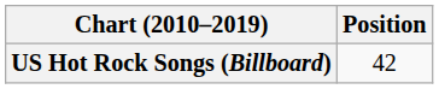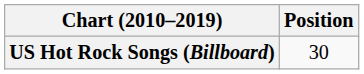US Hot Rock Songs (Billboard) | Position: 42 -> 30
